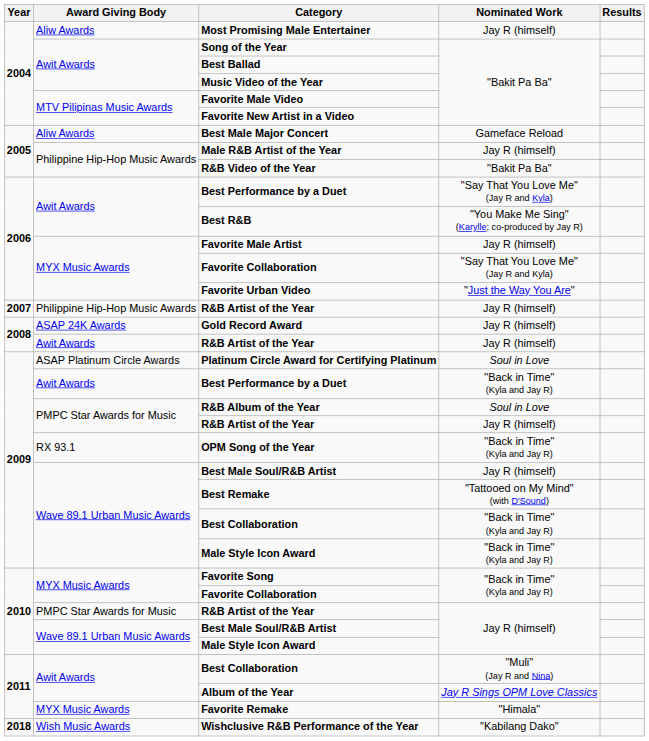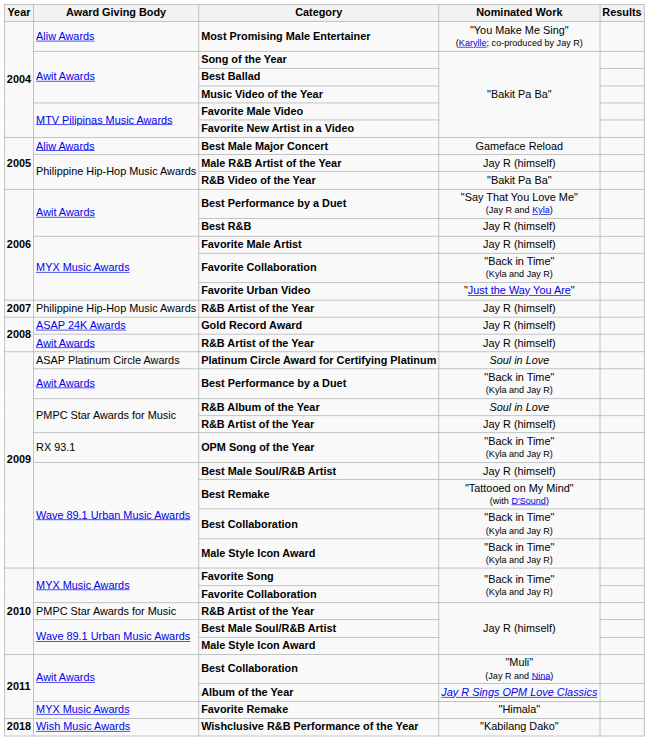Most Promising Male Entertainer | Nominated Work: Jay R (himself) -> "You Make Me Sing" (Karylle; co-produced by Jay R)
Best R&B | Nominated Work: "You Make Me Sing" (Karylle; co-produced by Jay R) -> Jay R (himself)
2006 / Favorite Collaboration | Nominated Work: "Say That You Love Me" (Jay R and Kyla) -> "Back in Time" (Kyla and Jay R)
